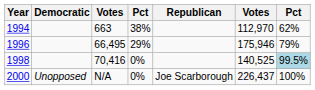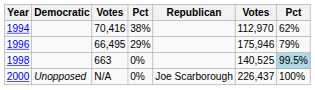1994 | column 3: 663 -> 70,416
1998 | column 3: 70,416 -> 663
